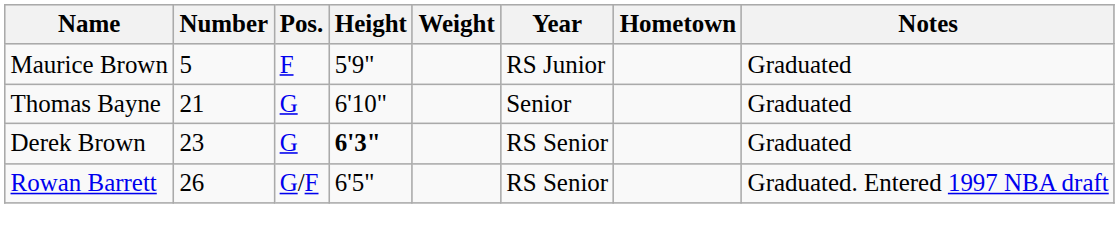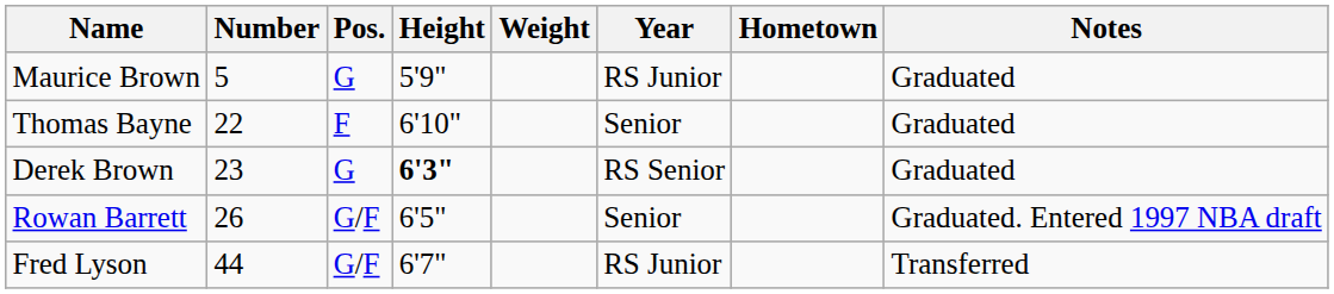Maurice Brown | Pos.: F -> G
Thomas Bayne | Number: 21 -> 22
Thomas Bayne | Pos.: G -> F
Rowan Barrett | Year: RS Senior -> Senior
+ row: Fred Lyson | 44 | G/F | 6'7" | RS Junior | Transferred
